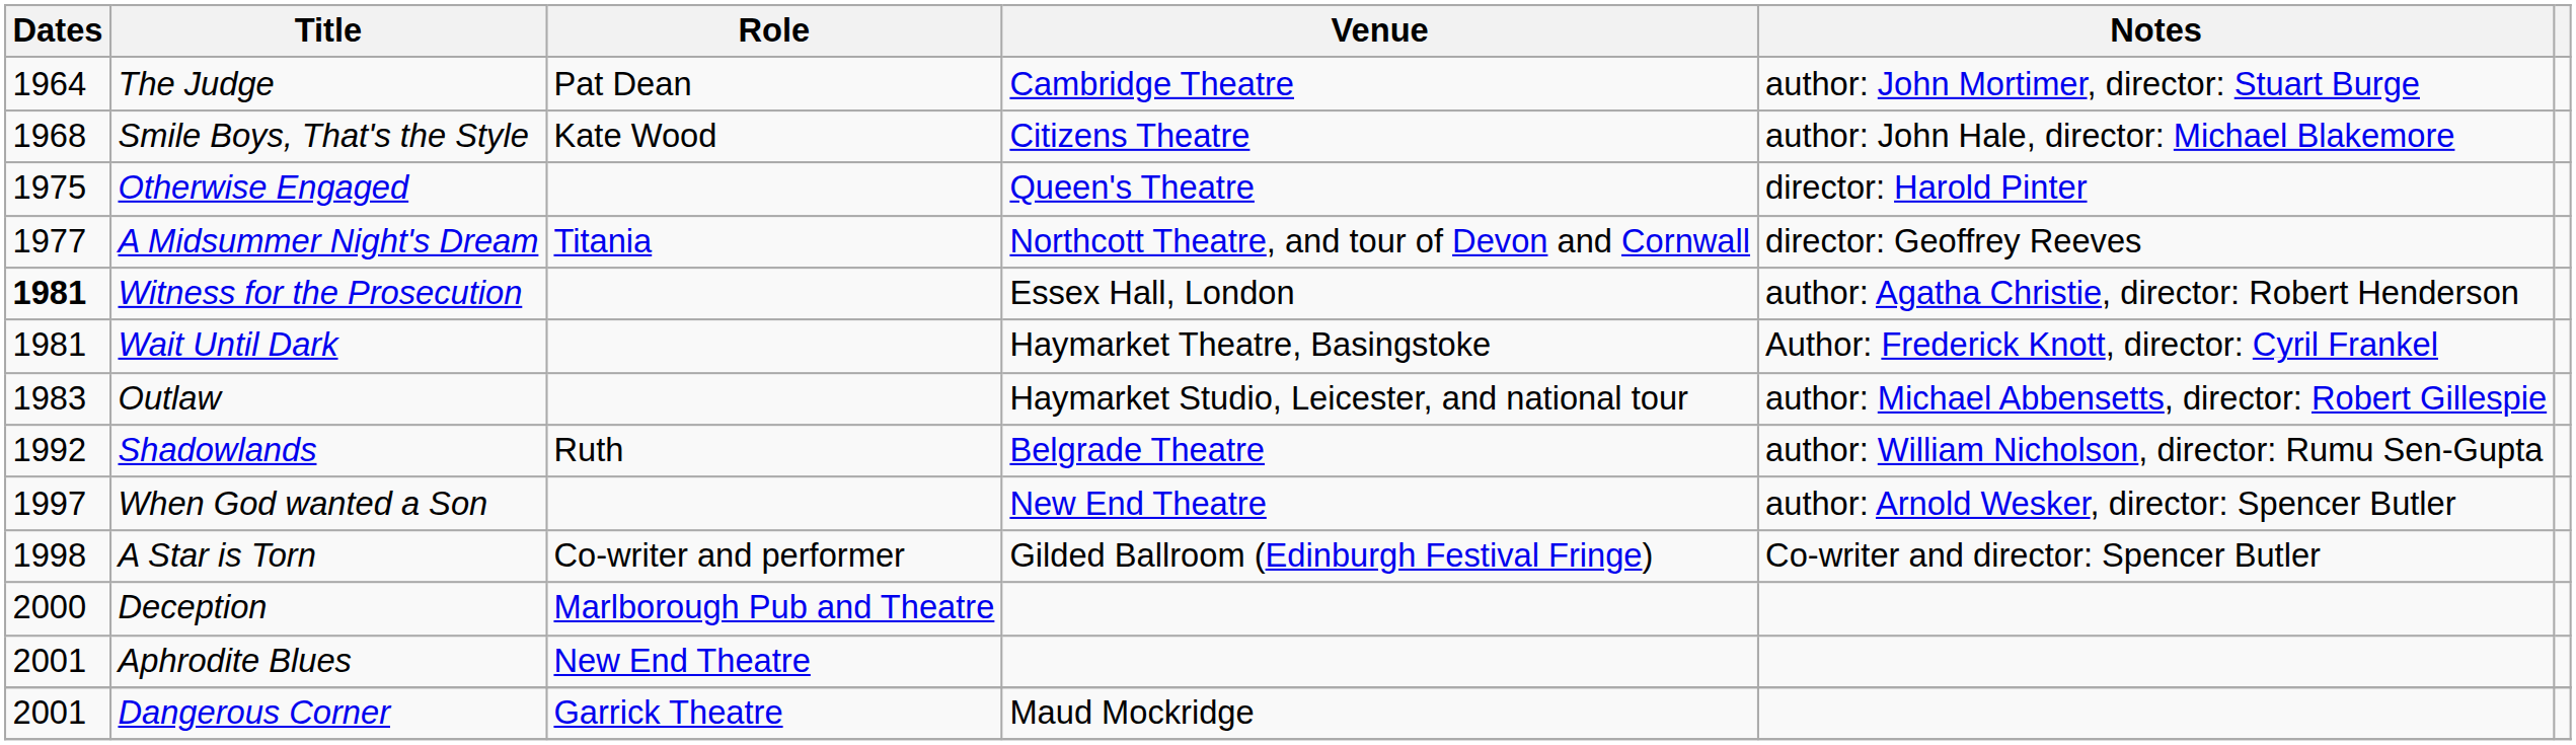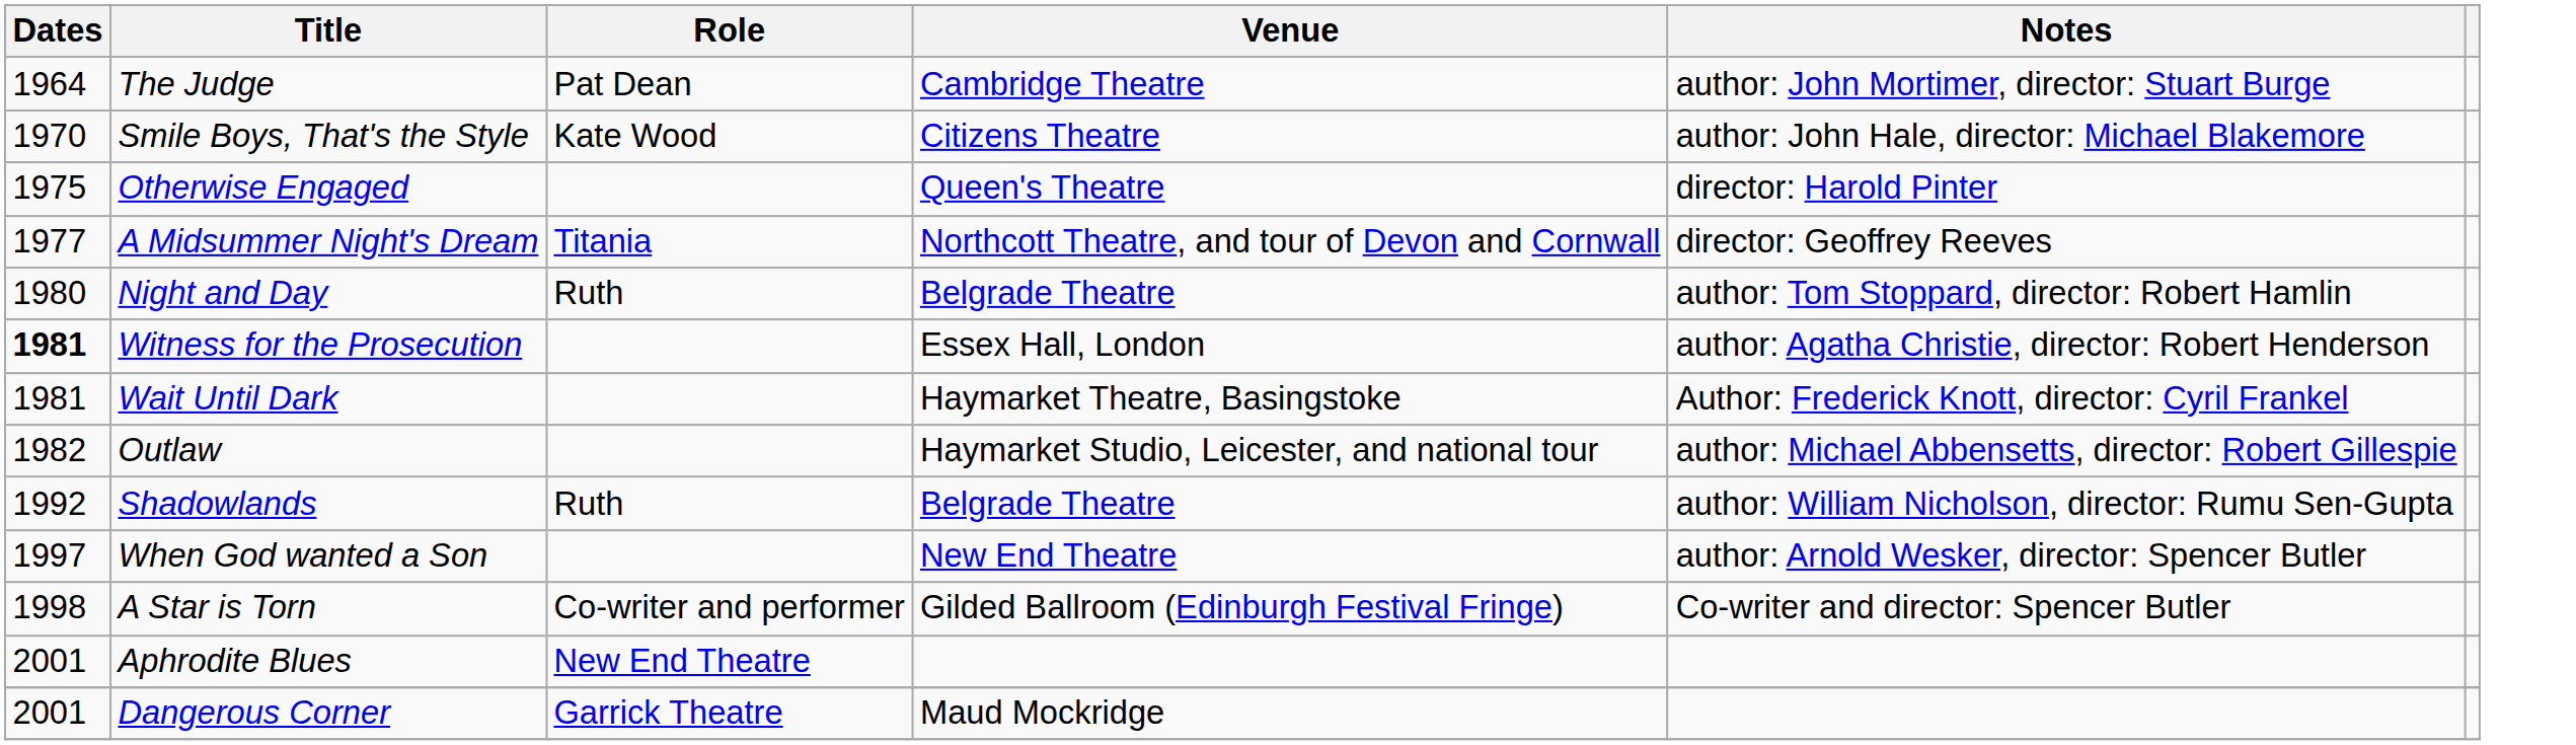Smile Boys, That's the Style | Dates: 1968 -> 1970
+ row: 1980 | Night and Day | Ruth | Belgrade Theatre | author: Tom Stoppard, director: Robert Hamlin
Outlaw | Dates: 1983 -> 1982
- row: 2000 | Deception | Marlborough Pub and Theatre
